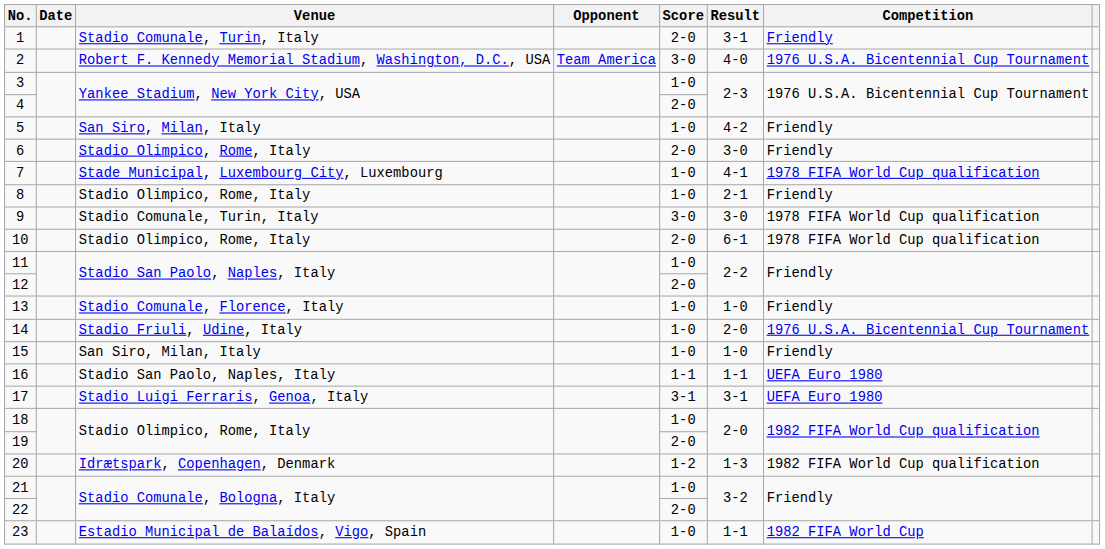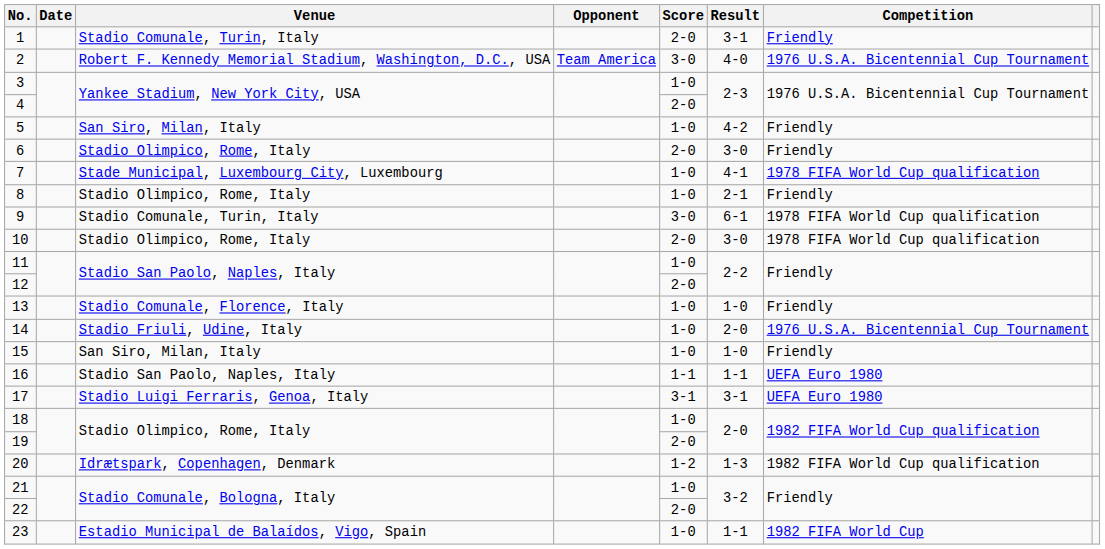9 | Result: 3-0 -> 6-1
10 | Result: 6-1 -> 3-0
